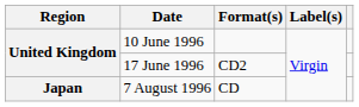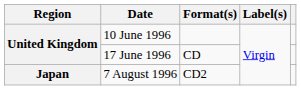17 June 1996 | Format(s): CD2 -> CD
7 August 1996 | Format(s): CD -> CD2
